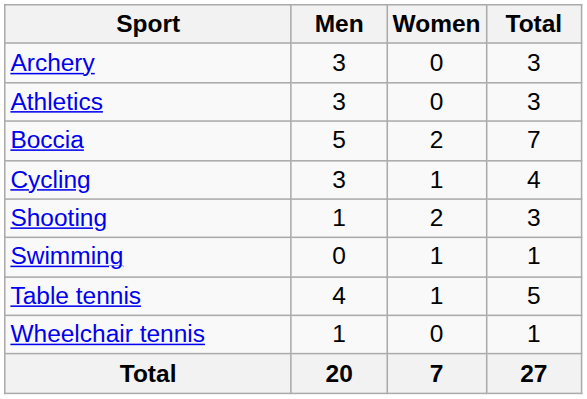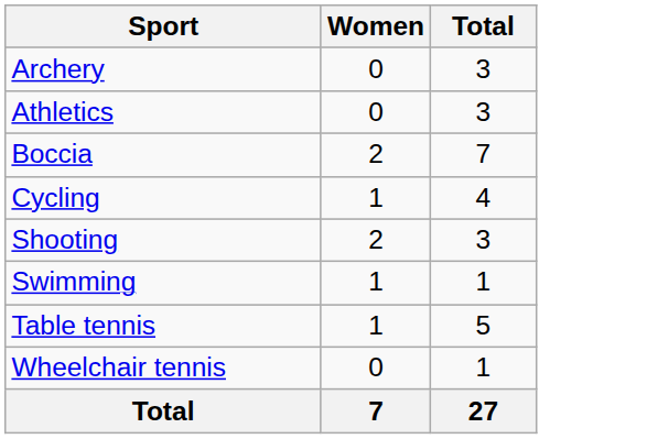- column: Men | 3 | 3 | 5 | 3 | 1 | 0 | 4 | 1 | 20
